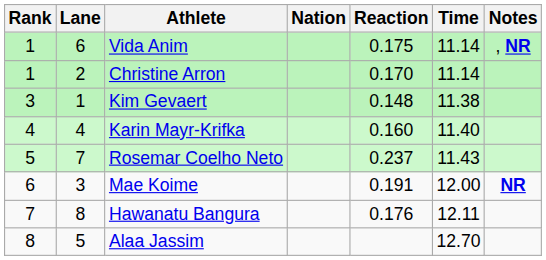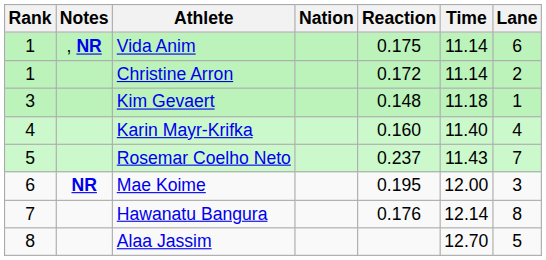columns swapped: Lane <-> Notes
Christine Arron | Reaction: 0.170 -> 0.172
Kim Gevaert | Time: 11.38 -> 11.18
Mae Koime | Reaction: 0.191 -> 0.195
Hawanatu Bangura | Time: 12.11 -> 12.14
